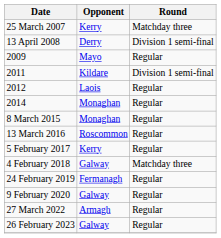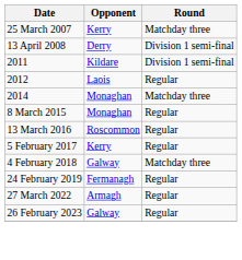- row: 2009 | Mayo | Regular
2014 | Round: Regular -> Matchday three
- row: 9 February 2020 | Galway | Regular
